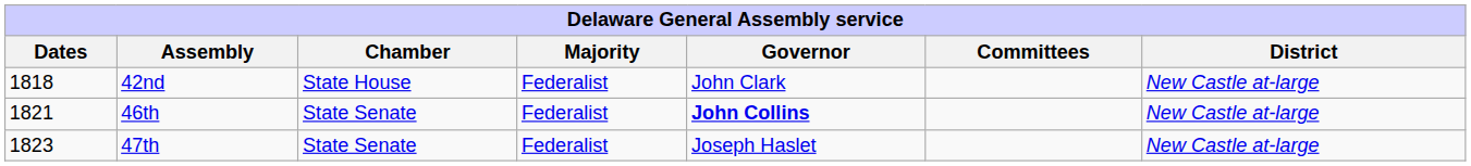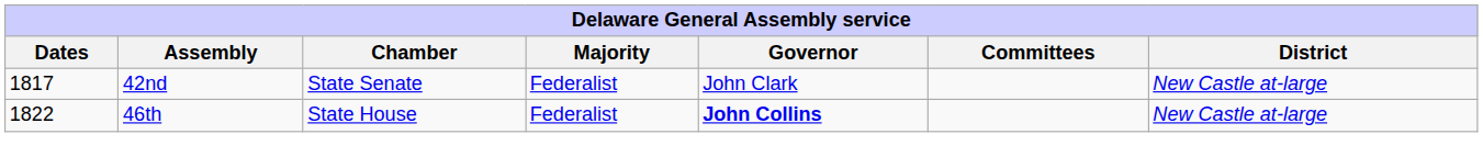42nd | Dates: 1818 -> 1817
42nd | Chamber: State House -> State Senate
46th | Dates: 1821 -> 1822
46th | Chamber: State Senate -> State House
- row: 1823 | 47th | State Senate | Federalist | Joseph Haslet | New Castle at-large
